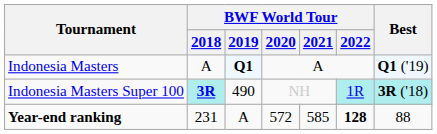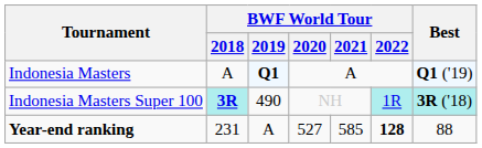Year-end ranking | BWF World Tour / 2020: 572 -> 527
